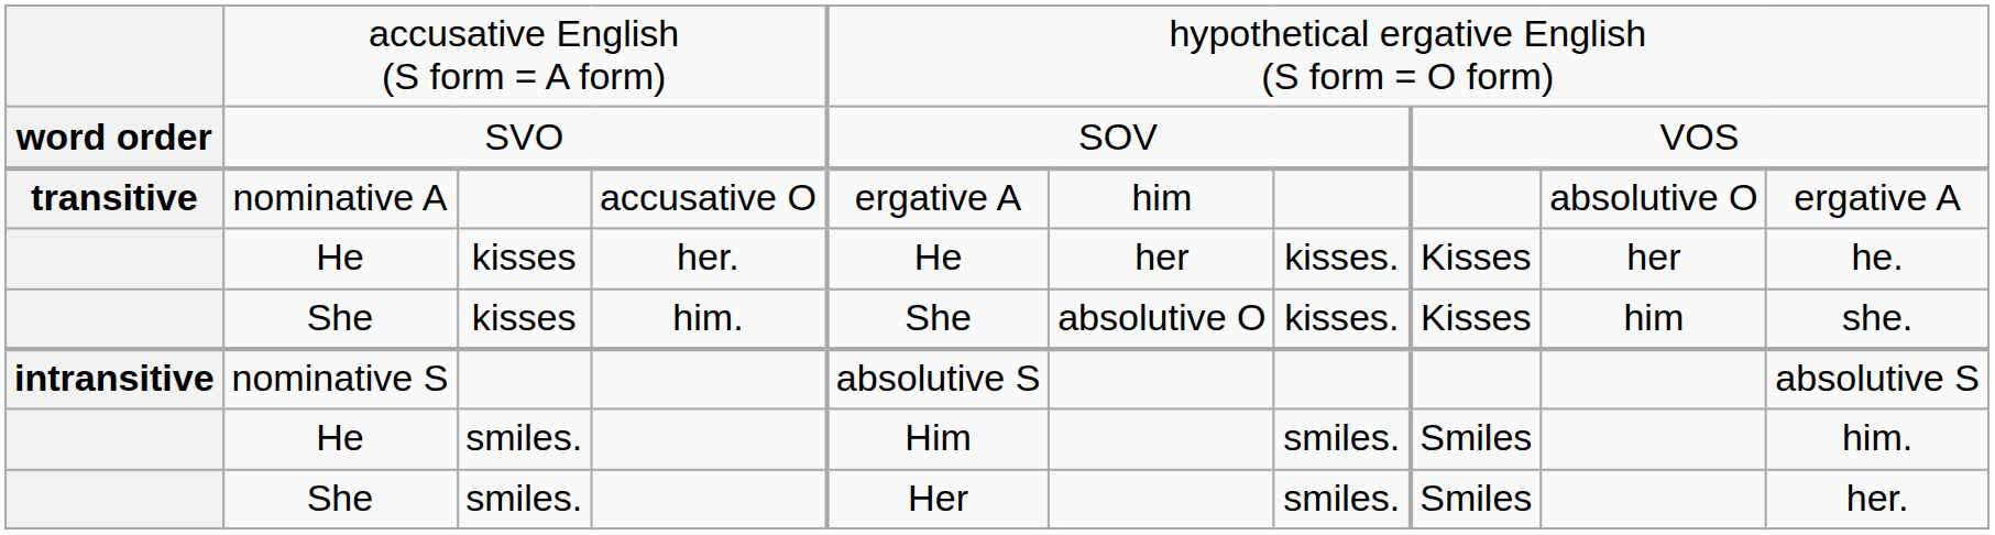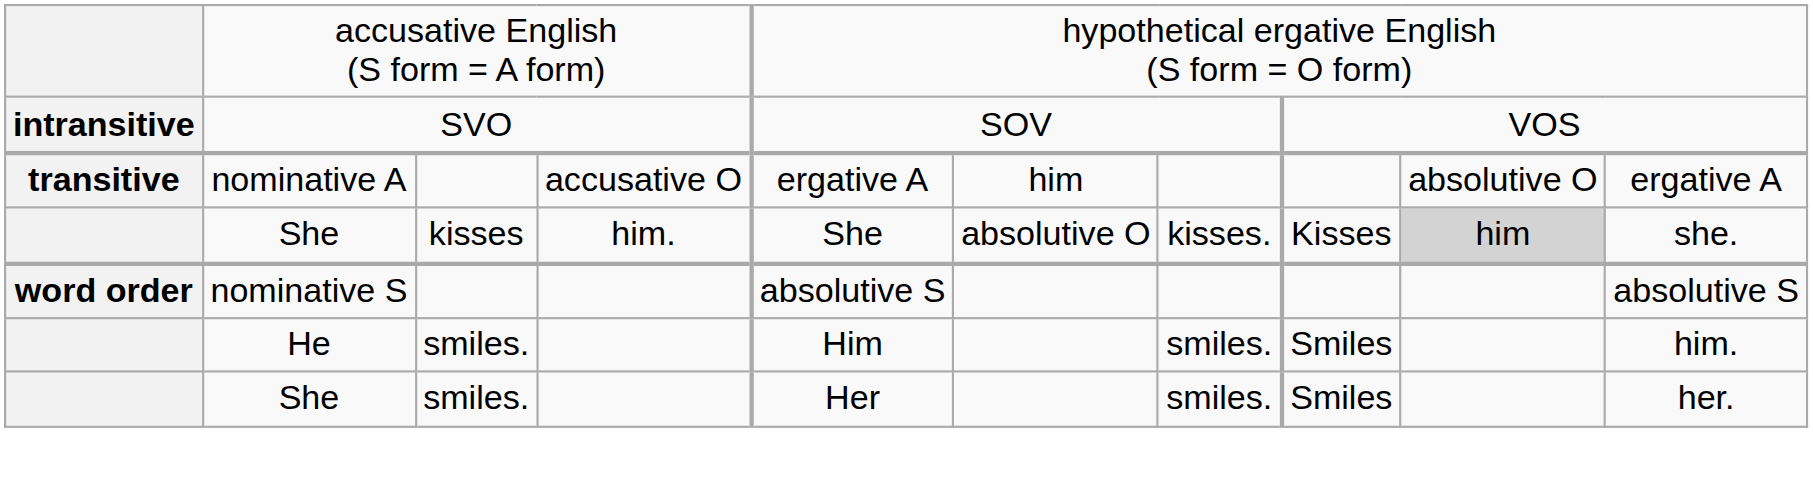SVO | column 1: word order -> intransitive
- row: He | kisses | her. | He | her | kisses. | Kisses | her | he.
She / him. | column 9: no background -> lightgrey background
nominative S | column 1: intransitive -> word order
